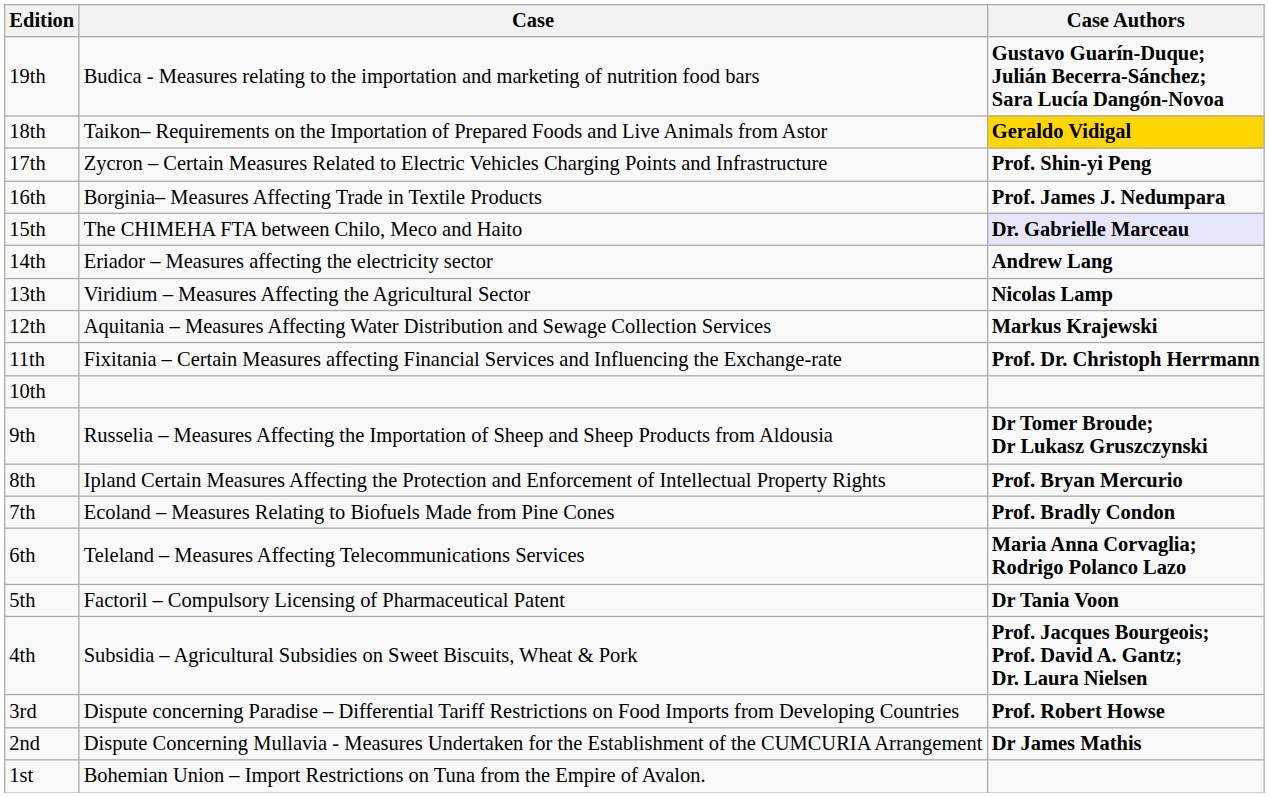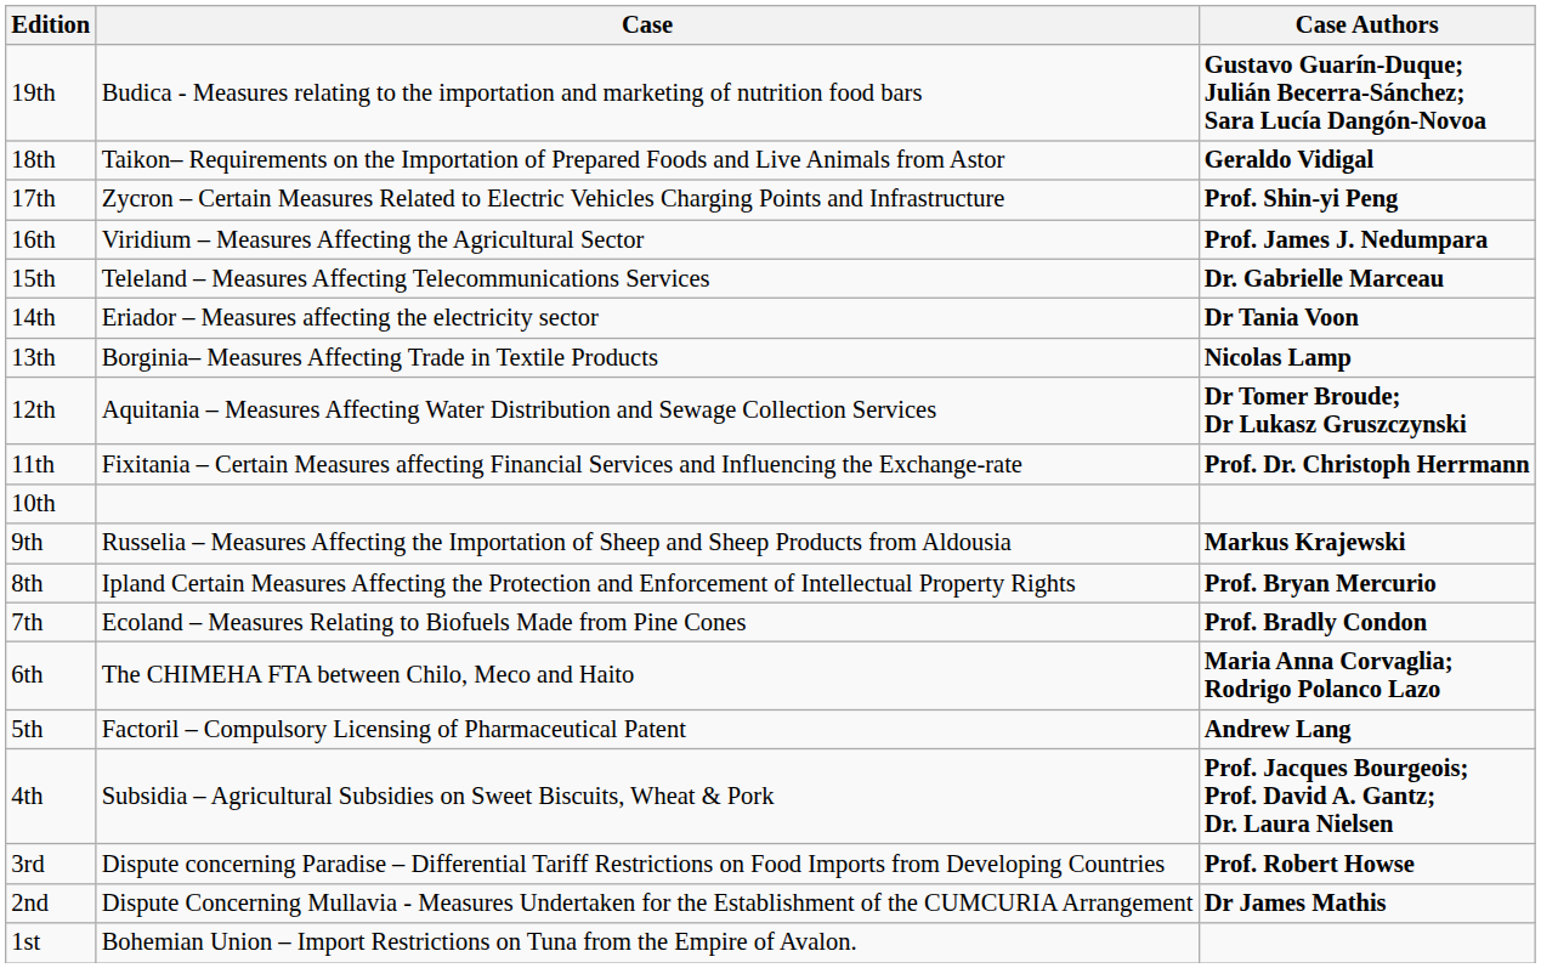18th | Case Authors: gold background -> no background
16th | Case: Borginia– Measures Affecting Trade in Textile Products -> Viridium – Measures Affecting the Agricultural Sector
15th | Case: The CHIMEHA FTA between Chilo, Meco and Haito -> Teleland – Measures Affecting Telecommunications Services
15th | Case Authors: lavender background -> no background
14th | Case Authors: Andrew Lang -> Dr Tania Voon
13th | Case: Viridium – Measures Affecting the Agricultural Sector -> Borginia– Measures Affecting Trade in Textile Products
12th | Case Authors: Markus Krajewski -> Dr Tomer Broude; Dr Lukasz Gruszczynski
9th | Case Authors: Dr Tomer Broude; Dr Lukasz Gruszczynski -> Markus Krajewski
6th | Case: Teleland – Measures Affecting Telecommunications Services -> The CHIMEHA FTA between Chilo, Meco and Haito
5th | Case Authors: Dr Tania Voon -> Andrew Lang
